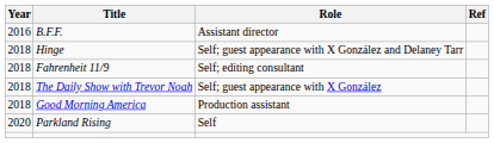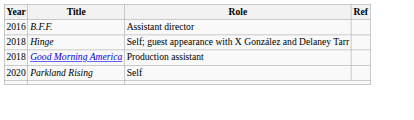- row: 2018 | Fahrenheit 11/9 | Self; editing consultant
- row: 2018 | The Daily Show with Trevor Noah | Self; guest appearance with X González
